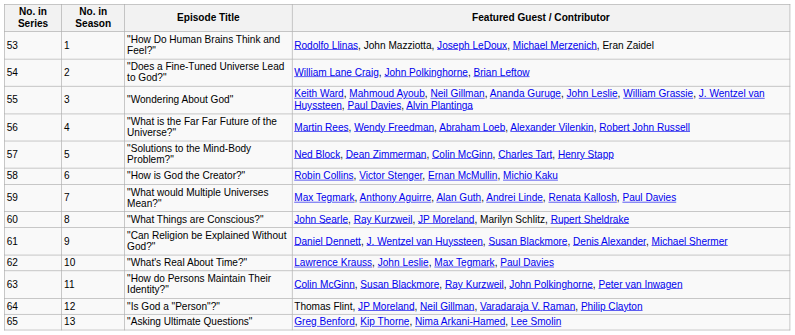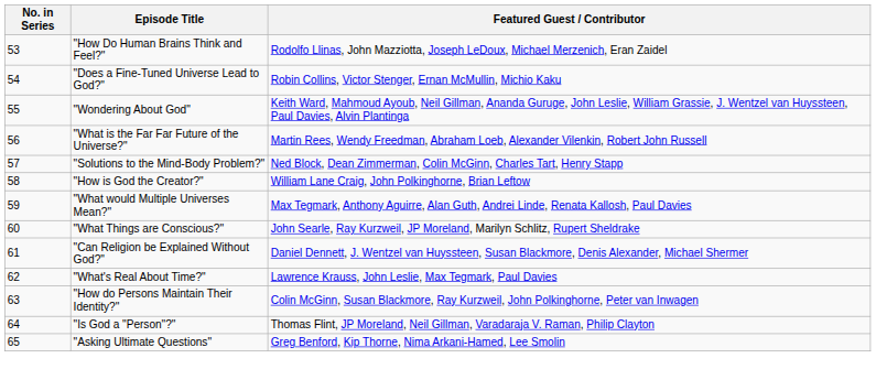- column: No. in Season | 1 | 2 | 3 | 4 | 5 | 6 | 7 | 8 | 9 | 10 | 11 | 12 | 13
"Does a Fine-Tuned Universe Lead to God?" | Featured Guest / Contributor: William Lane Craig, John Polkinghorne, Brian Leftow -> Robin Collins, Victor Stenger, Ernan McMullin, Michio Kaku
"How is God the Creator?" | Featured Guest / Contributor: Robin Collins, Victor Stenger, Ernan McMullin, Michio Kaku -> William Lane Craig, John Polkinghorne, Brian Leftow
